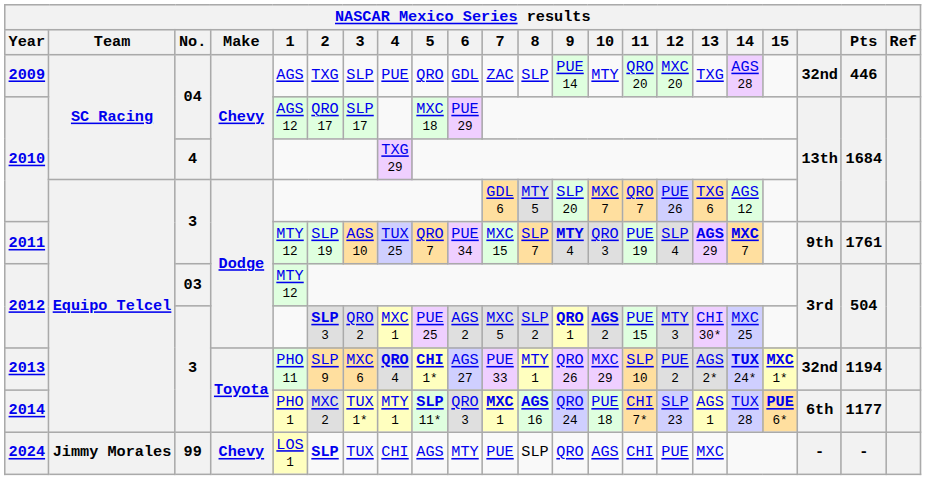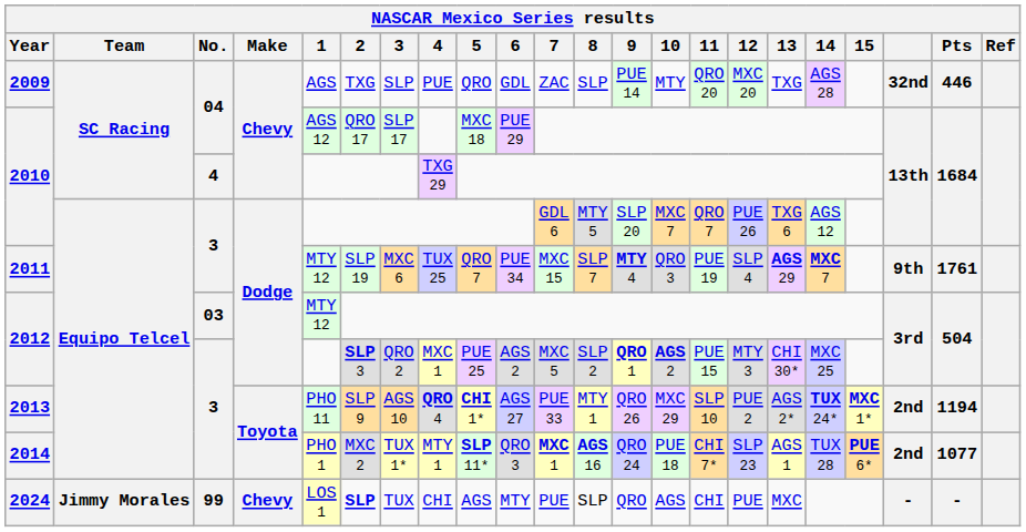2011 | 3: AGS 10 -> MXC 6
2013 | 3: MXC 6 -> AGS 10
2013 | column 20: 32nd -> 2nd
2014 | column 20: 6th -> 2nd
2014 | Pts: 1177 -> 1077
